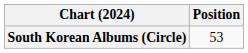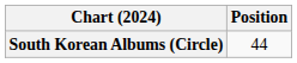South Korean Albums (Circle) | Position: 53 -> 44
